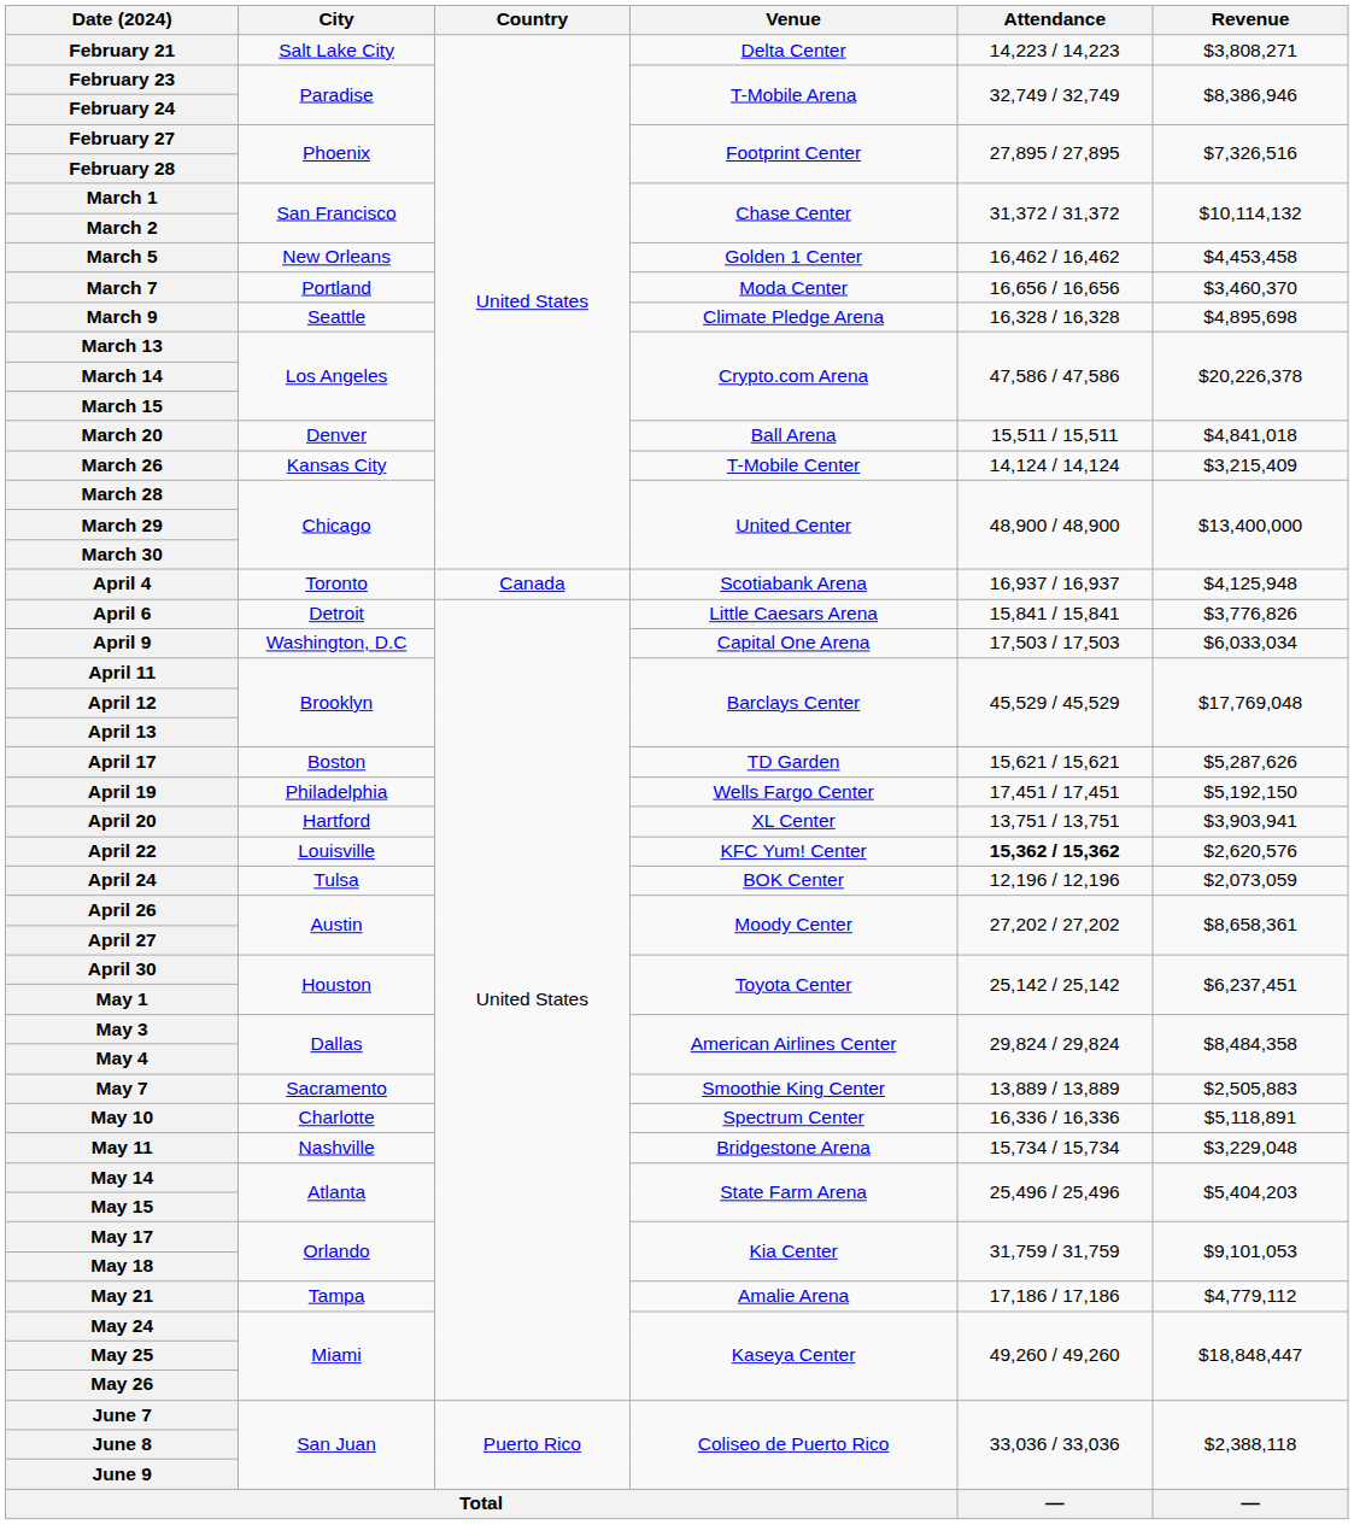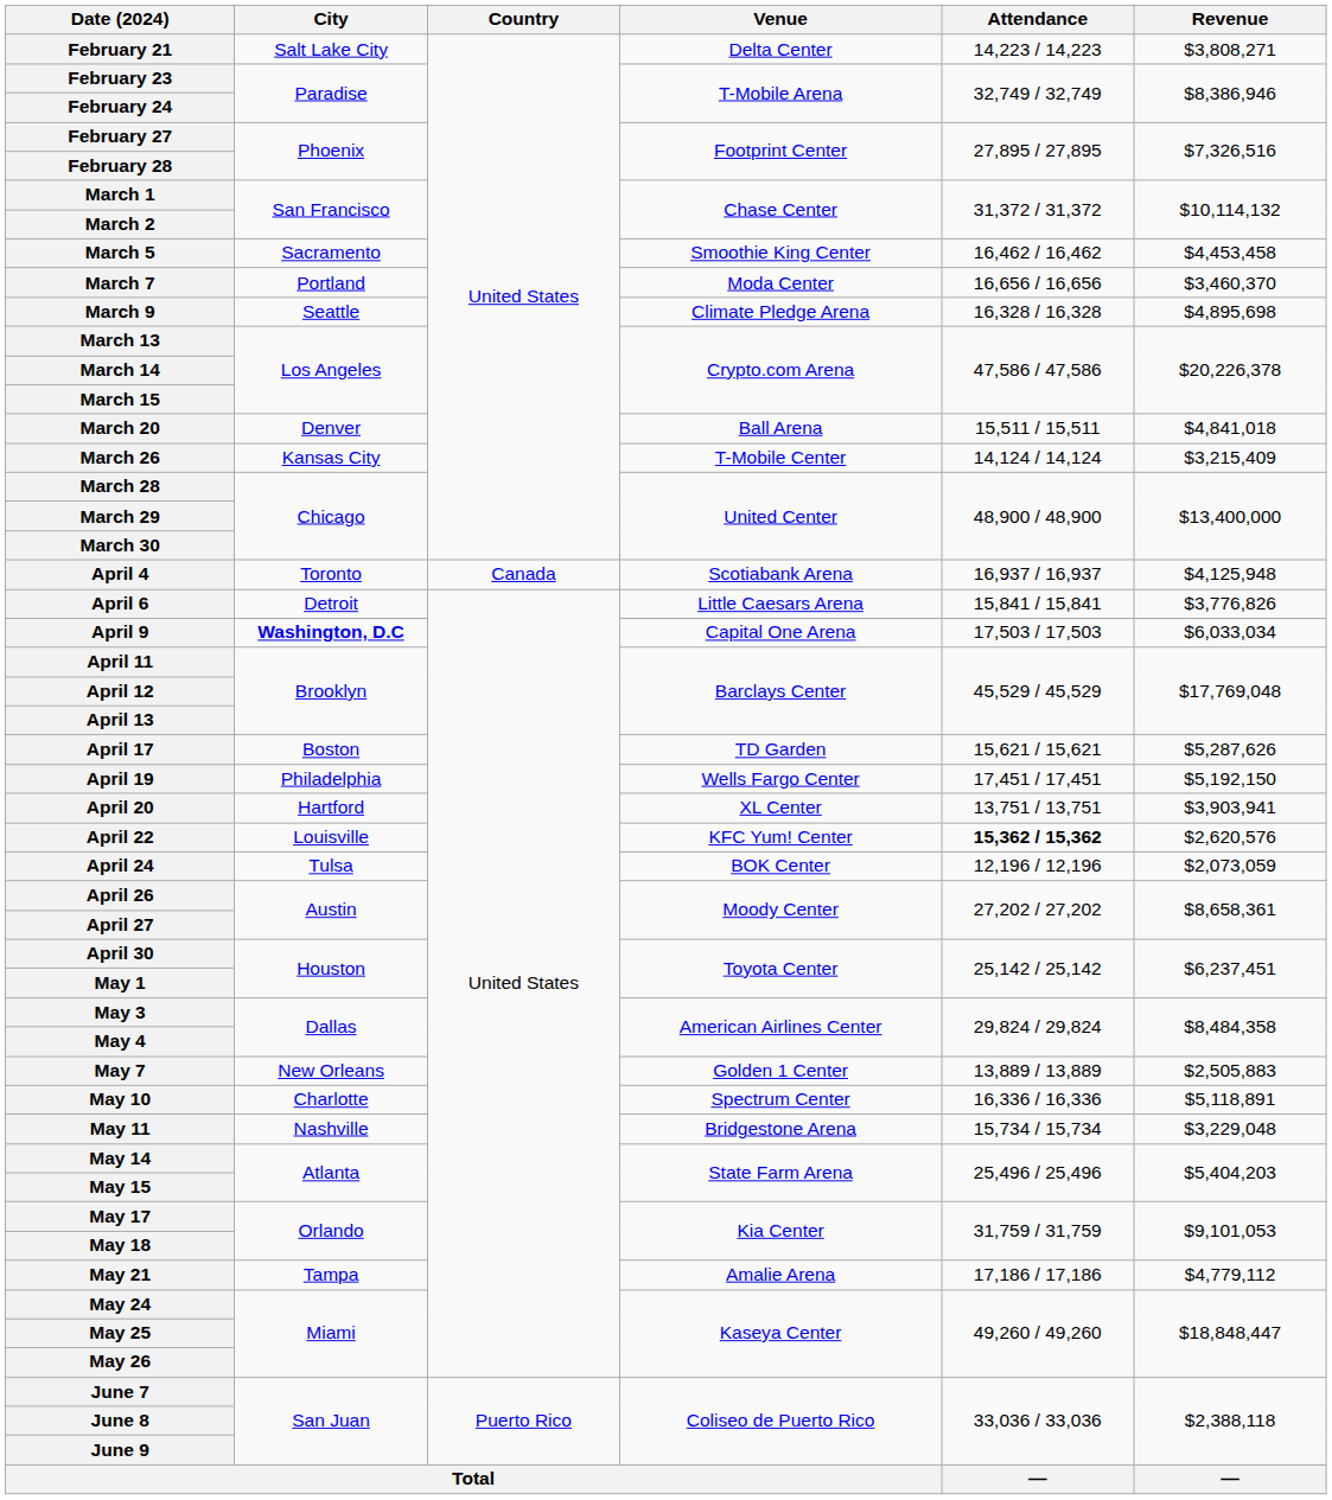March 5 | City: New Orleans -> Sacramento
March 5 | Venue: Golden 1 Center -> Smoothie King Center
April 9 | City: normal -> bold
May 7 | City: Sacramento -> New Orleans
May 7 | Venue: Smoothie King Center -> Golden 1 Center
